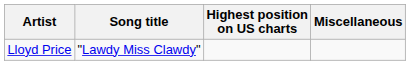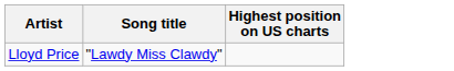- column: Miscellaneous
